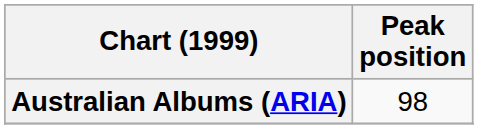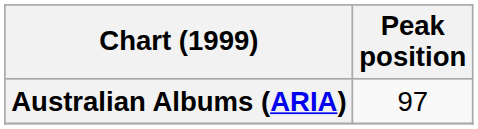Australian Albums (ARIA) | Peak position: 98 -> 97
